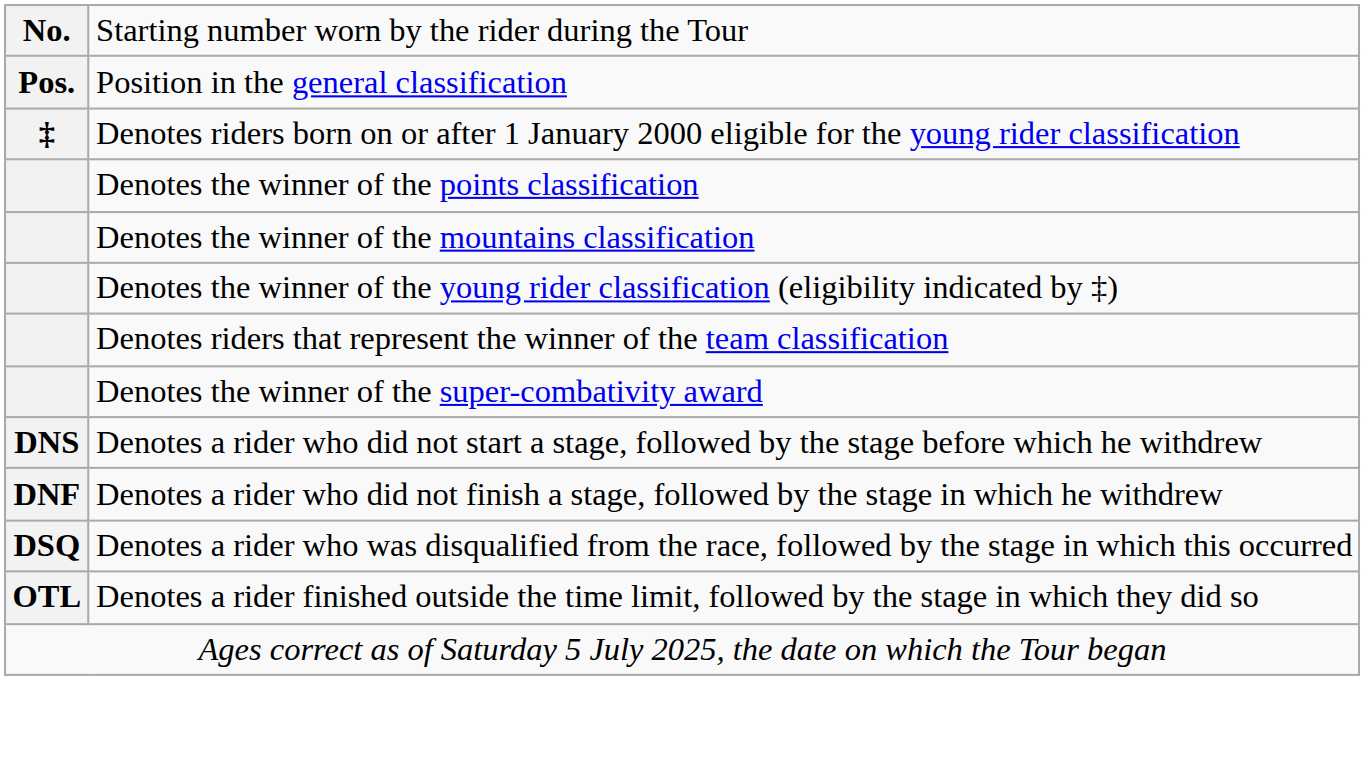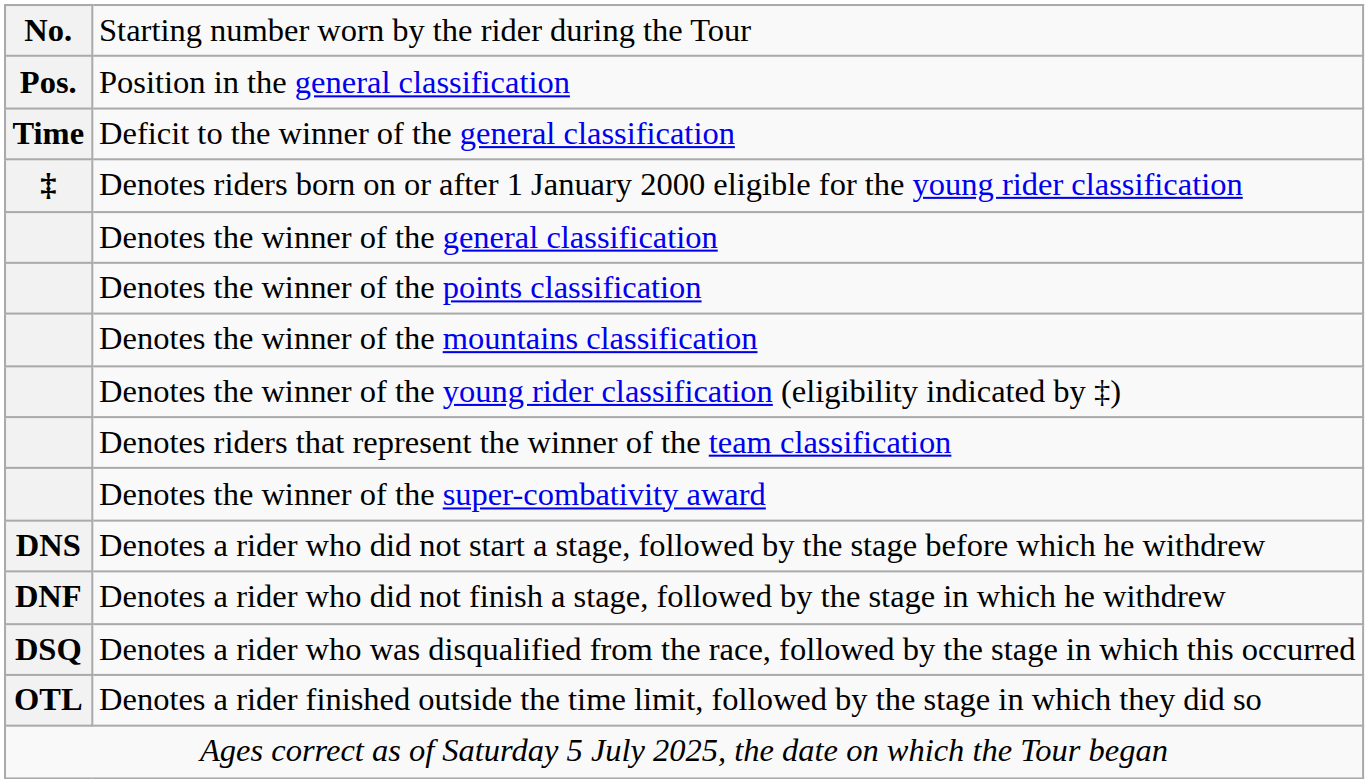+ row: Time | Deficit to the winner of the general classification
+ row: Denotes the winner of the general classification
